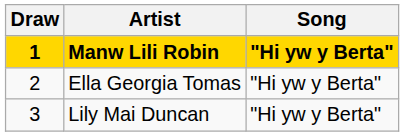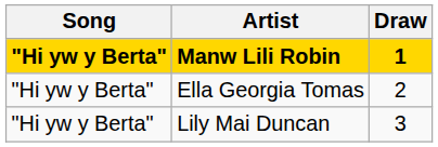columns swapped: Draw <-> Song
